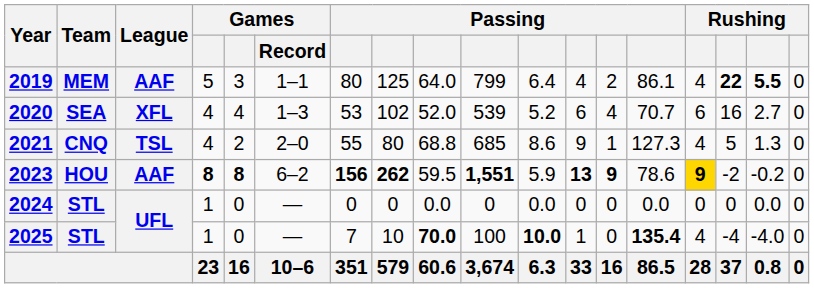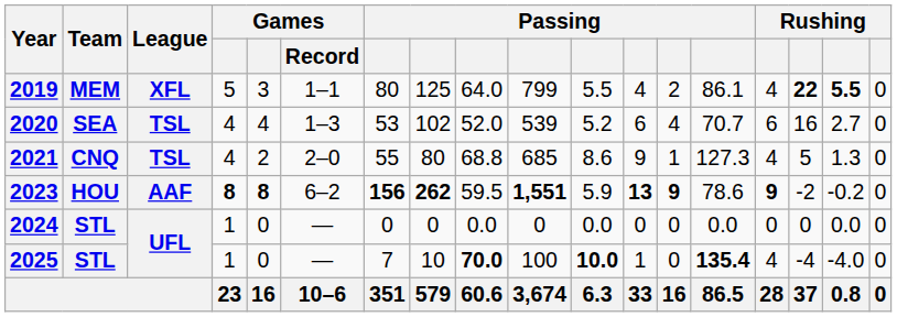2019 | League: AAF -> XFL
2019 | column 11: 6.4 -> 5.5
2020 | League: XFL -> TSL
2023 | column 15: gold background -> no background
